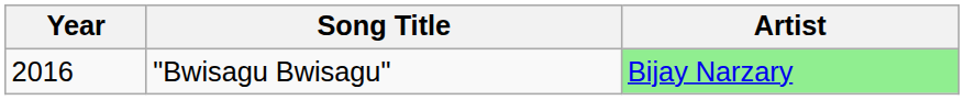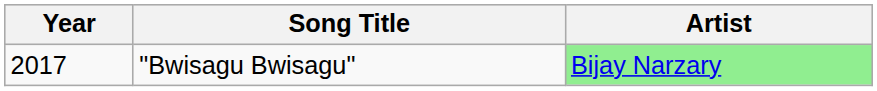"Bwisagu Bwisagu" | Year: 2016 -> 2017
